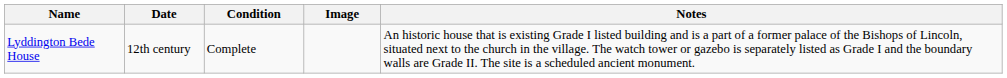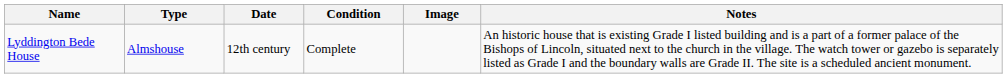+ column: Type | Almshouse
